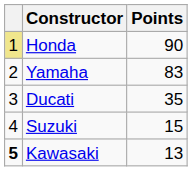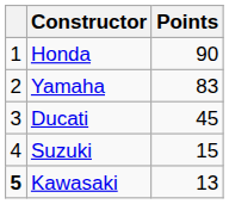Honda | column 1: khaki background -> no background
Ducati | Points: 35 -> 45
